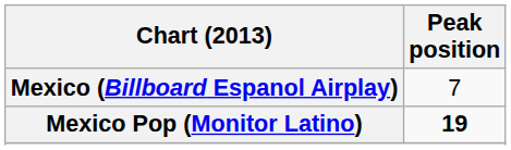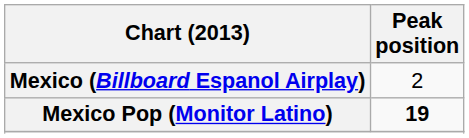Mexico (Billboard Espanol Airplay) | Peak position: 7 -> 2
